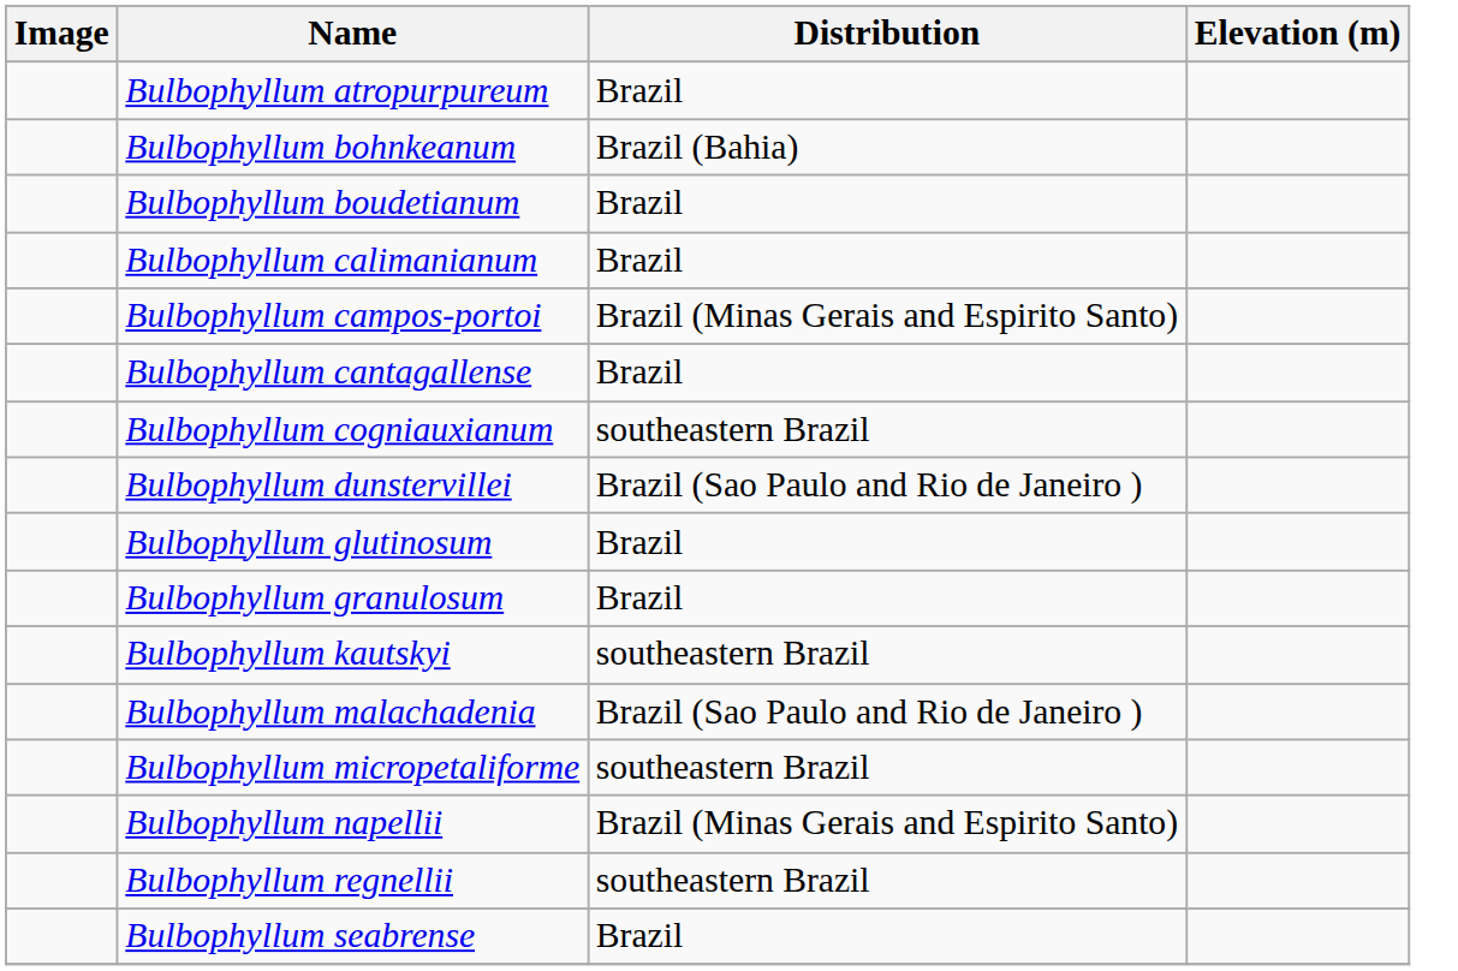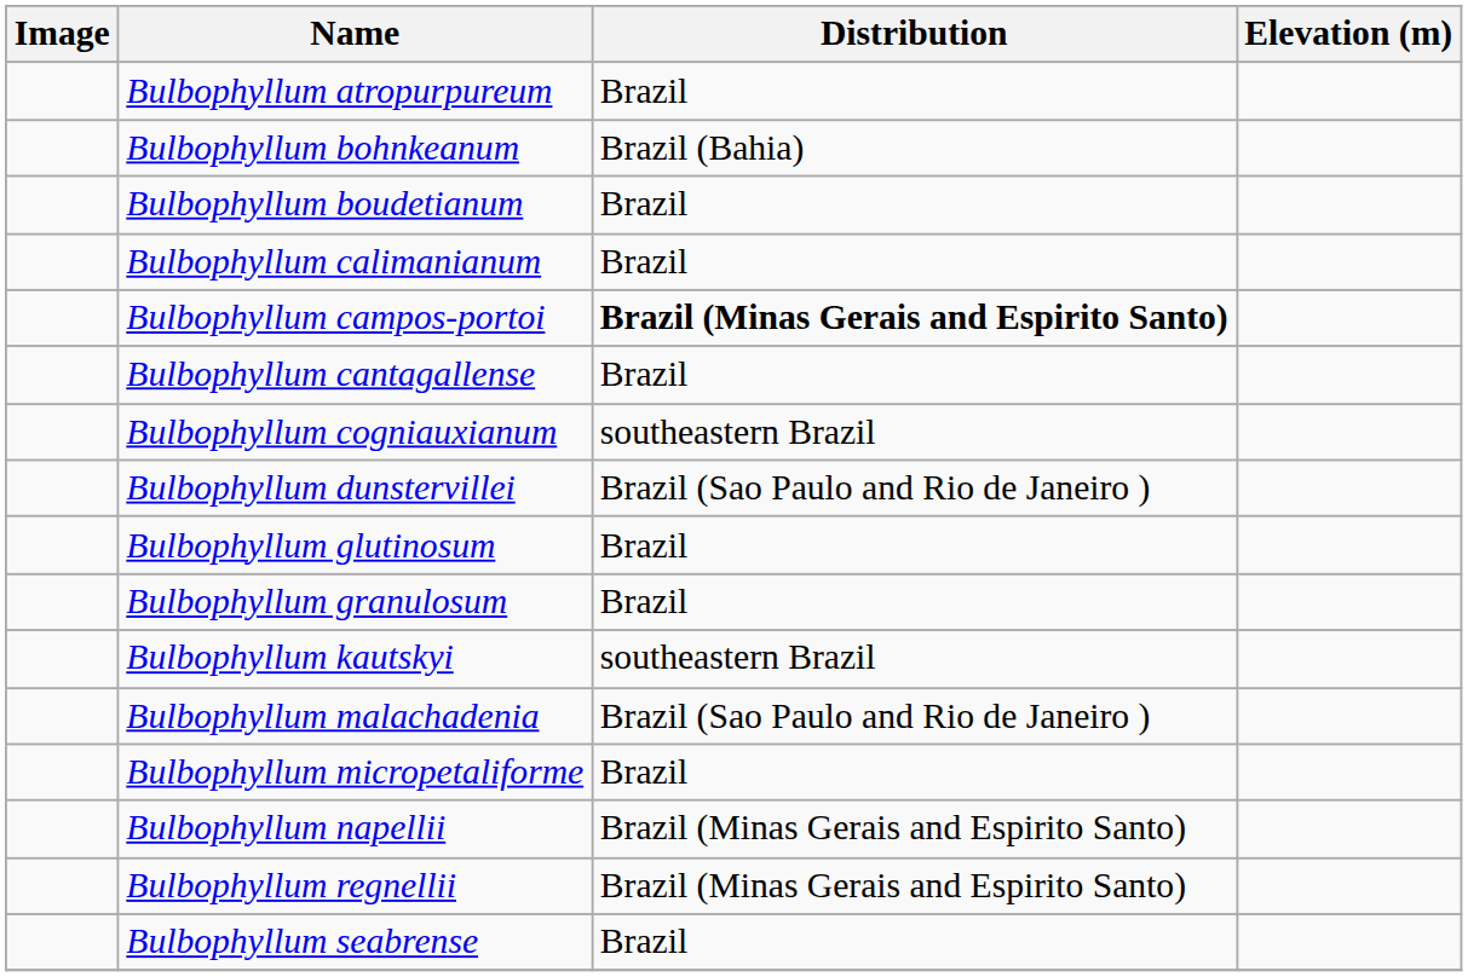Bulbophyllum campos-portoi | Distribution: normal -> bold
Bulbophyllum micropetaliforme | Distribution: southeastern Brazil -> Brazil
Bulbophyllum regnellii | Distribution: southeastern Brazil -> Brazil (Minas Gerais and Espirito Santo)
